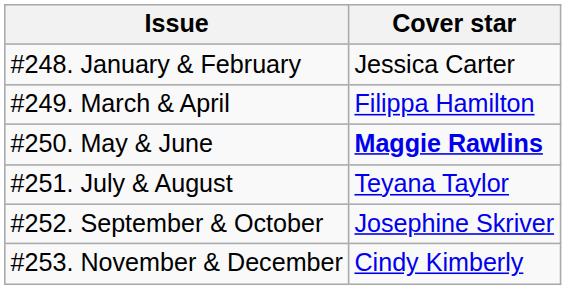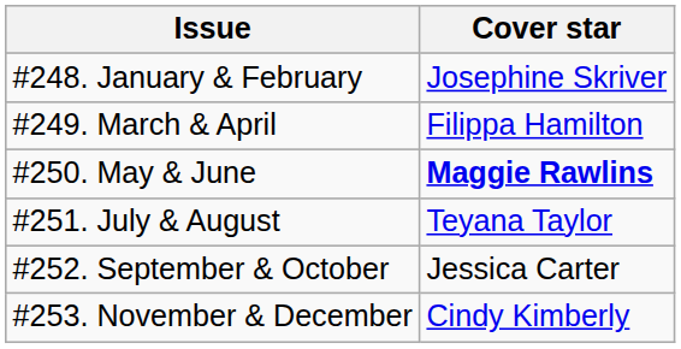#248. January & February | Cover star: Jessica Carter -> Josephine Skriver
#252. September & October | Cover star: Josephine Skriver -> Jessica Carter
